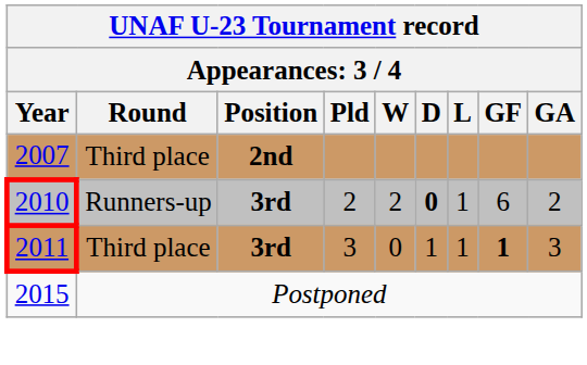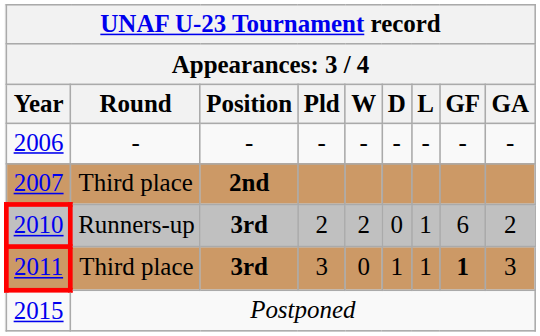+ row: 2006 | - | - | - | - | - | - | - | -
2010 | D: bold -> normal
